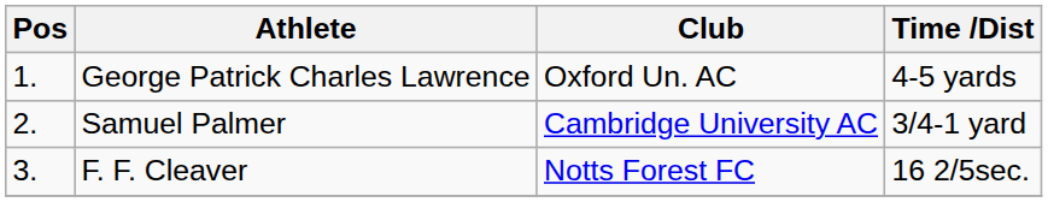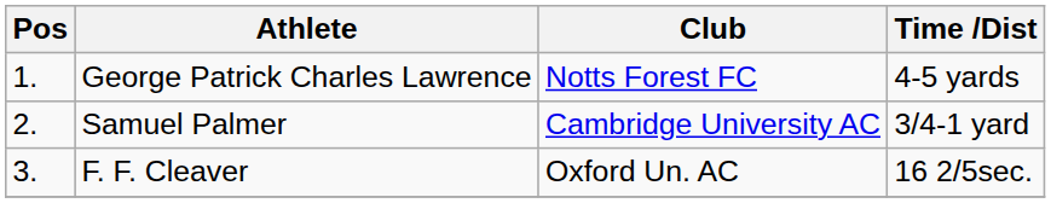George Patrick Charles Lawrence | Club: Oxford Un. AC -> Notts Forest FC
F. F. Cleaver | Club: Notts Forest FC -> Oxford Un. AC
